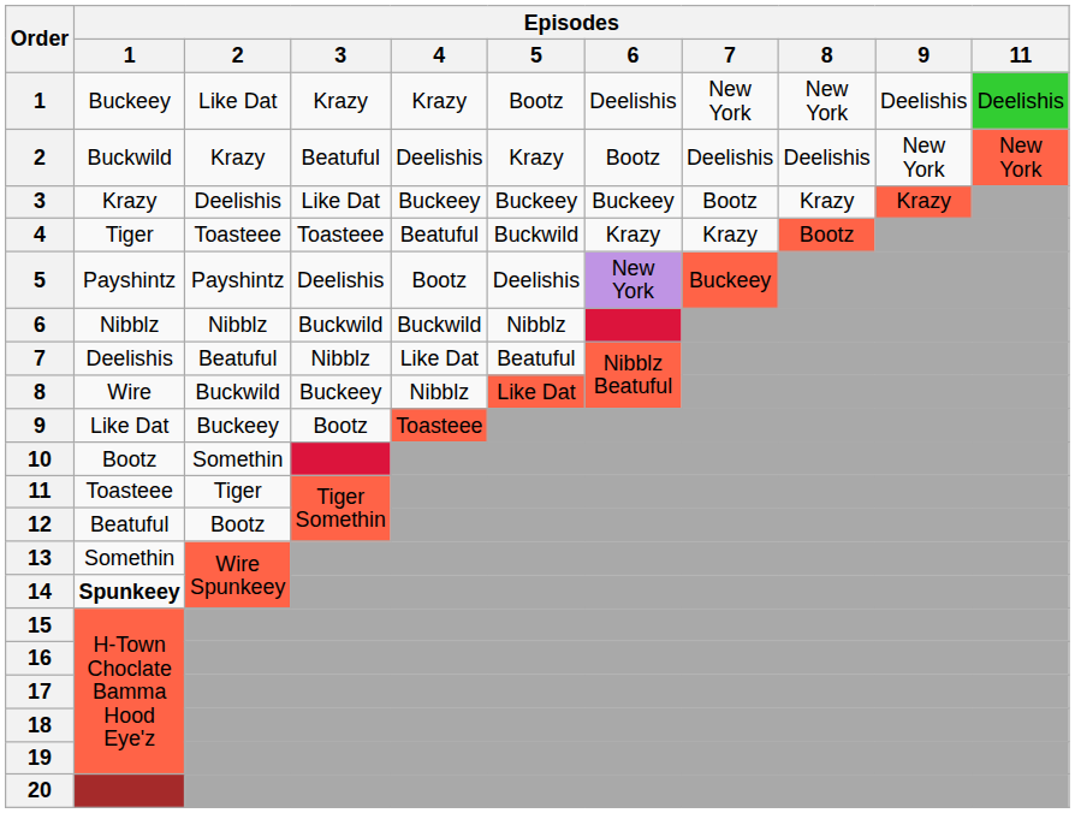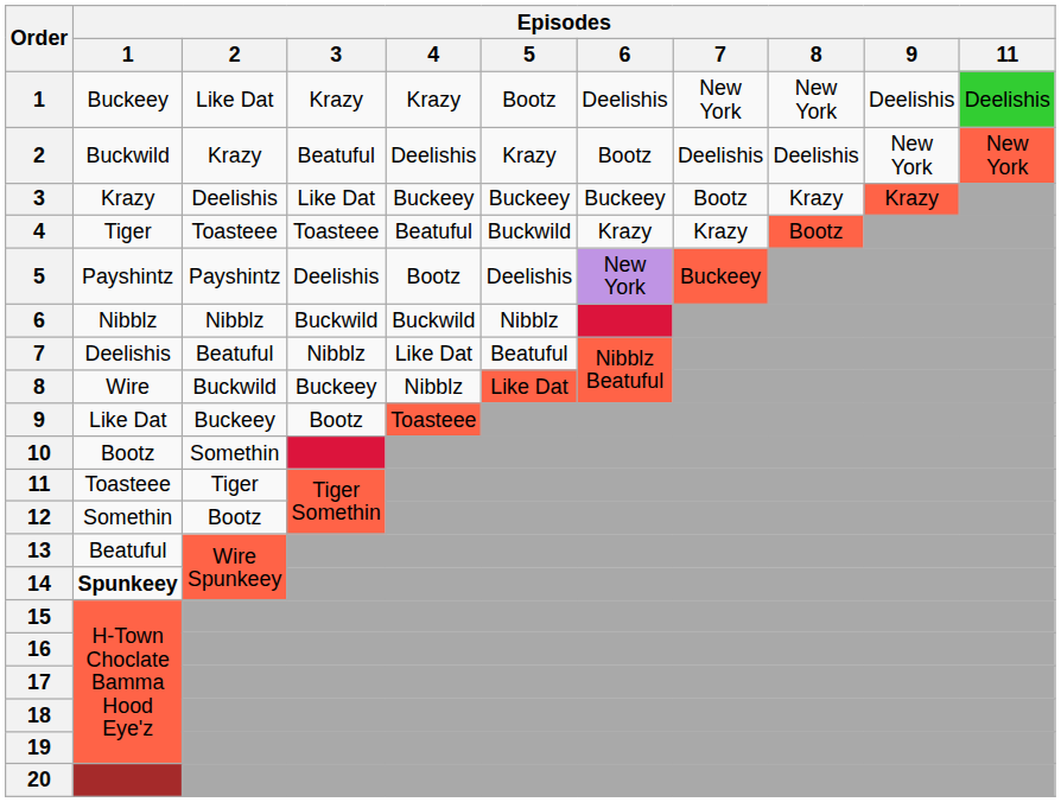12 | Episodes / 1: Beatuful -> Somethin
13 | Episodes / 1: Somethin -> Beatuful
